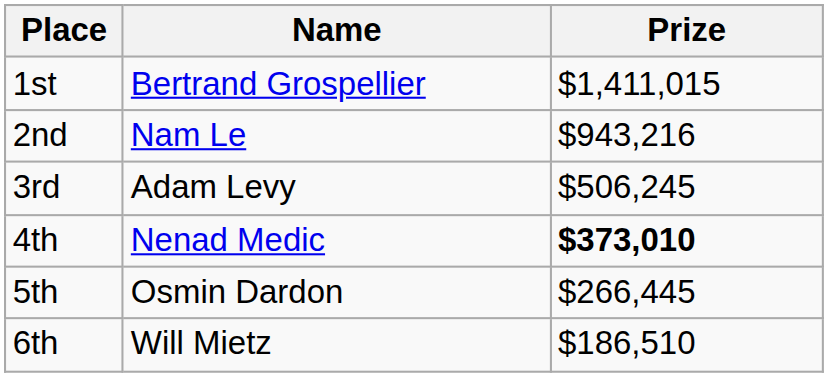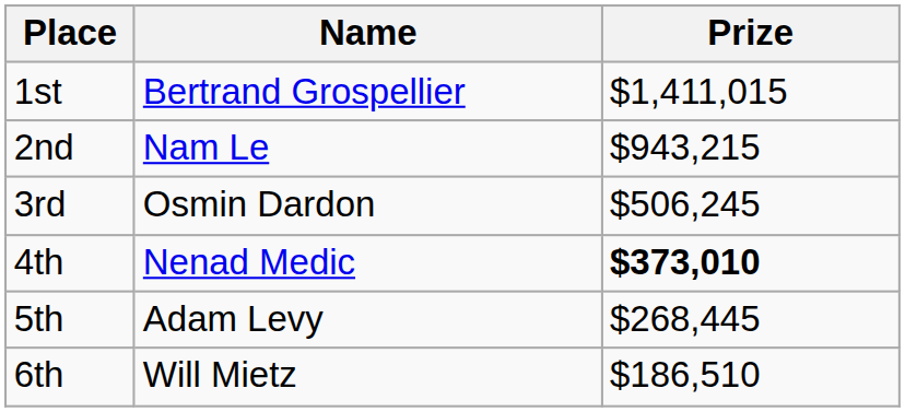2nd | Prize: $943,216 -> $943,215
3rd | Name: Adam Levy -> Osmin Dardon
5th | Name: Osmin Dardon -> Adam Levy
5th | Prize: $266,445 -> $268,445
